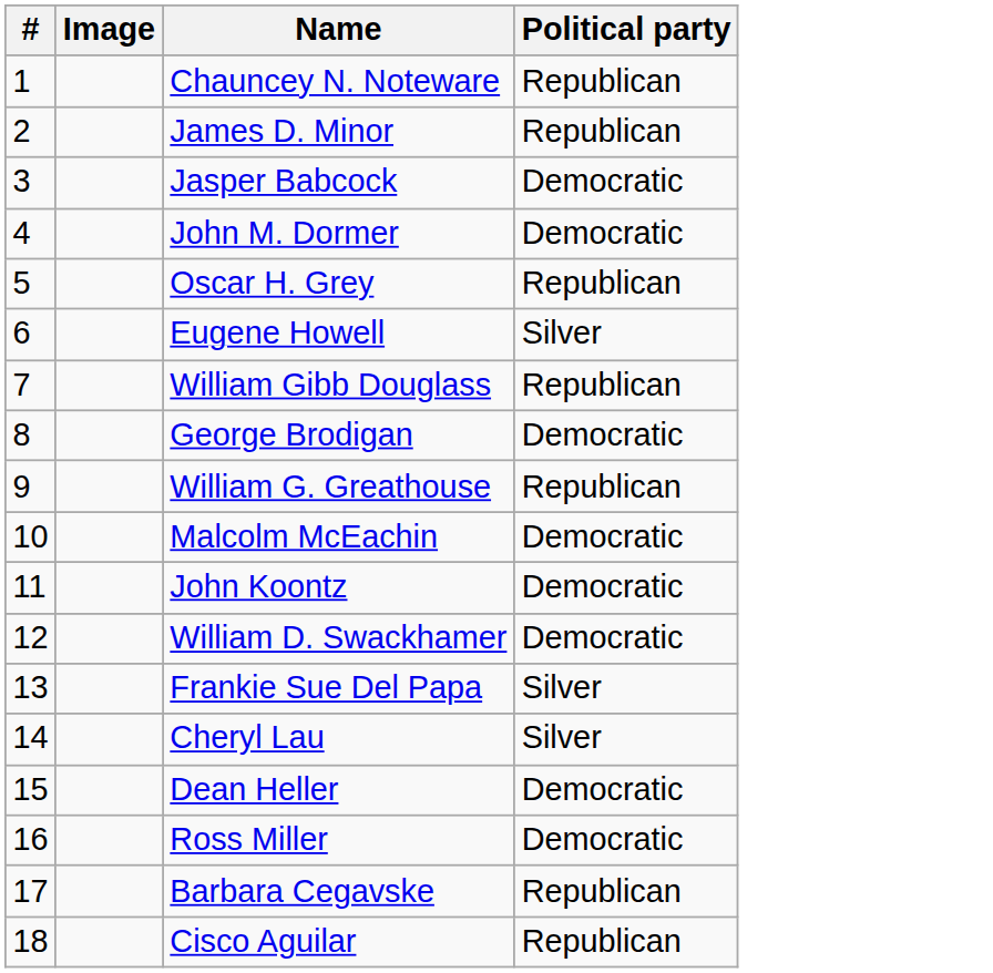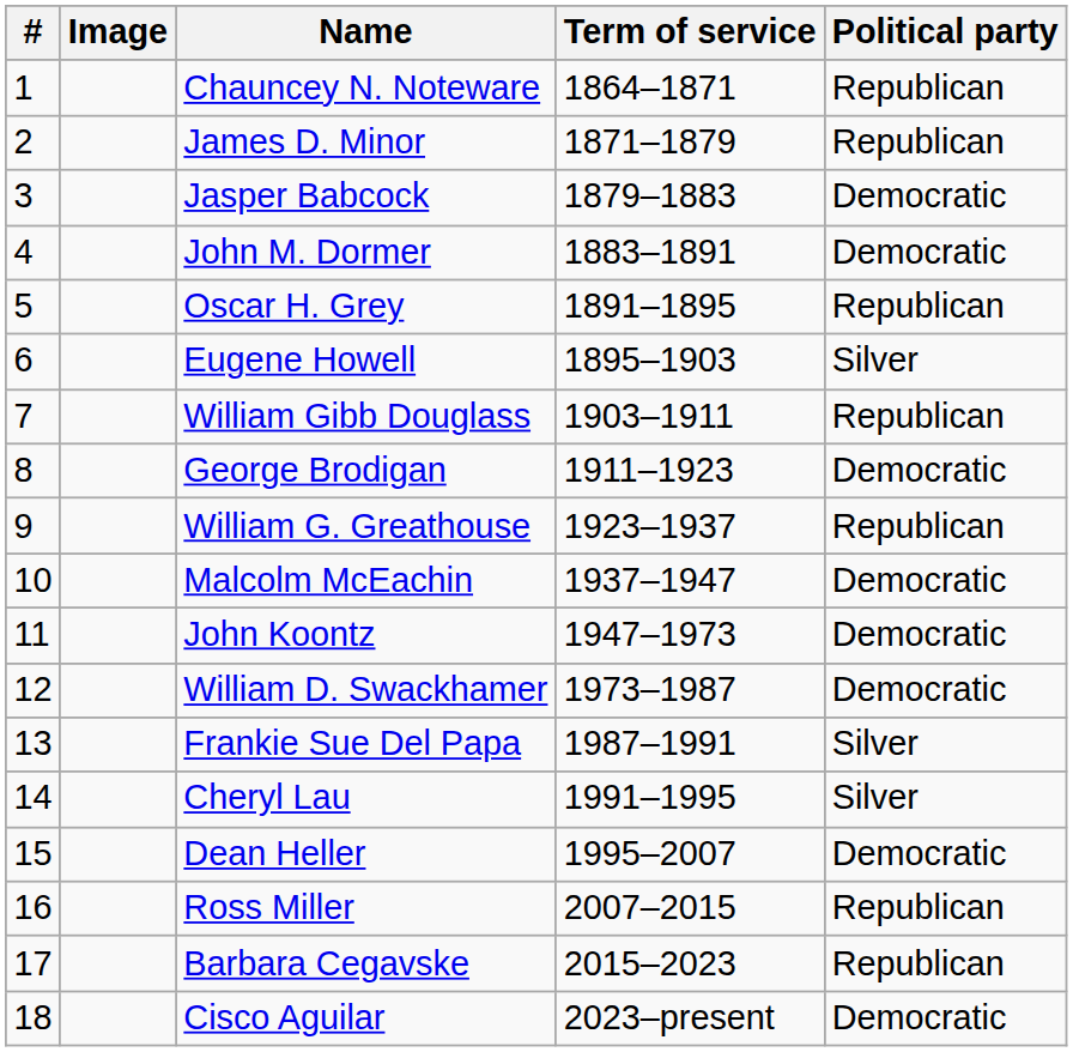+ column: Term of service | 1864–1871 | 1871–1879 | 1879–1883 | 1883–1891 | 1891–1895 | 1895–1903 | 1903–1911 | 1911–1923 | 1923–1937 | 1937–1947 | 1947–1973 | 1973–1987 | 1987–1991 | 1991–1995 | 1995–2007 | 2007–2015 | 2015–2023 | 2023–present
Ross Miller | Political party: Democratic -> Republican
Cisco Aguilar | Political party: Republican -> Democratic
